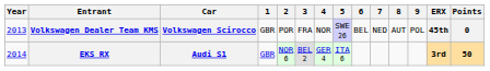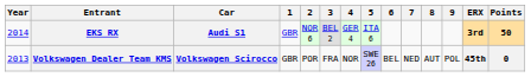rows swapped: Volkswagen Dealer Team KMS <-> EKS RX
